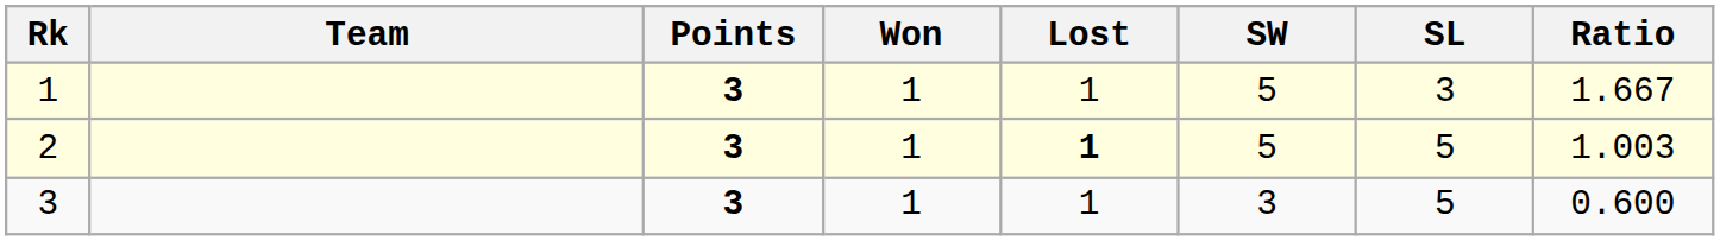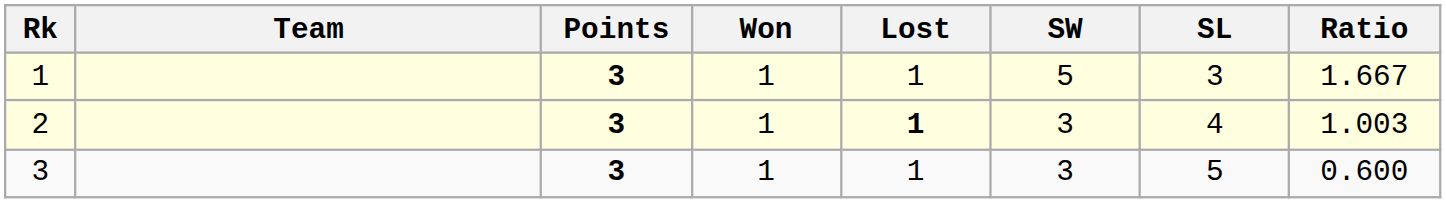2 | SW: 5 -> 3
2 | SL: 5 -> 4
